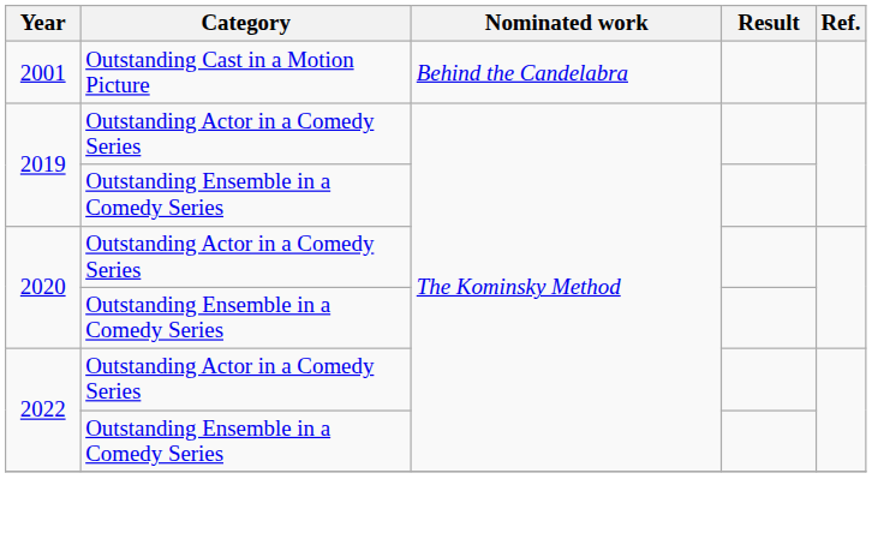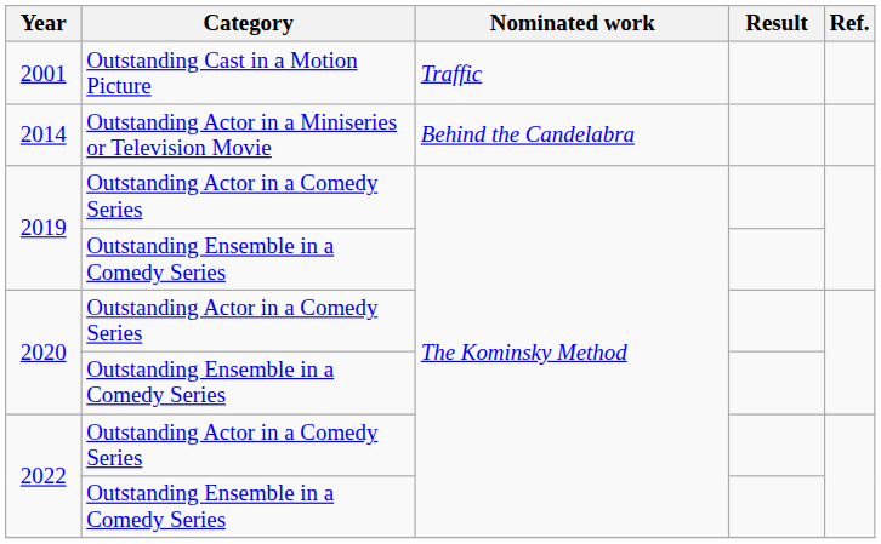2001 | Nominated work: Behind the Candelabra -> Traffic
+ row: 2014 | Outstanding Actor in a Miniseries or Television Movie | Behind the Candelabra
